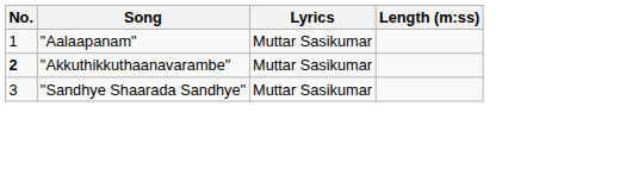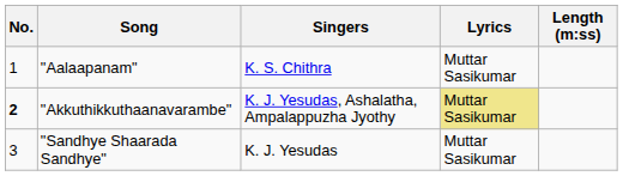+ column: Singers | K. S. Chithra | K. J. Yesudas, Ashalatha, Ampalappuzha Jyothy | K. J. Yesudas
"Akkuthikkuthaanavarambe" | Lyrics: no background -> khaki background
